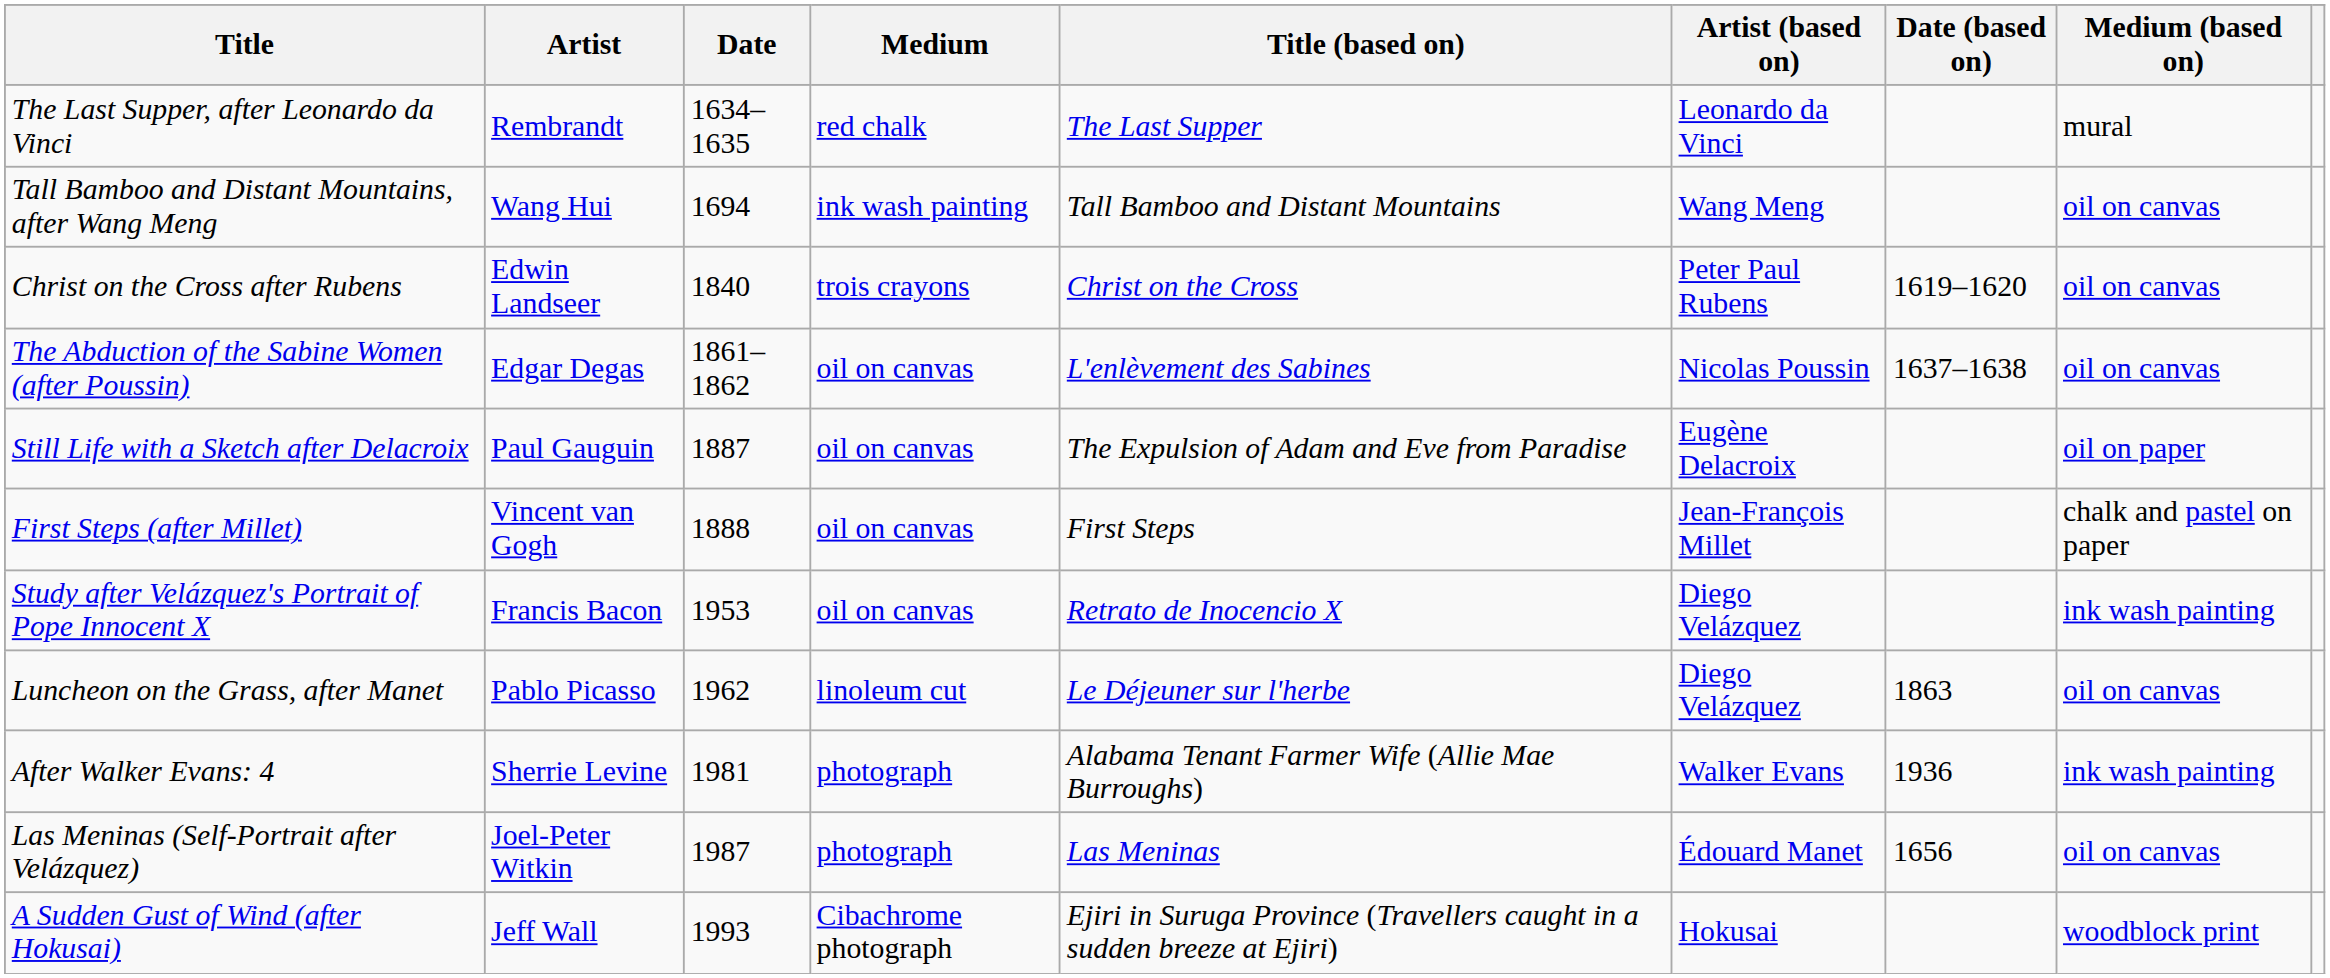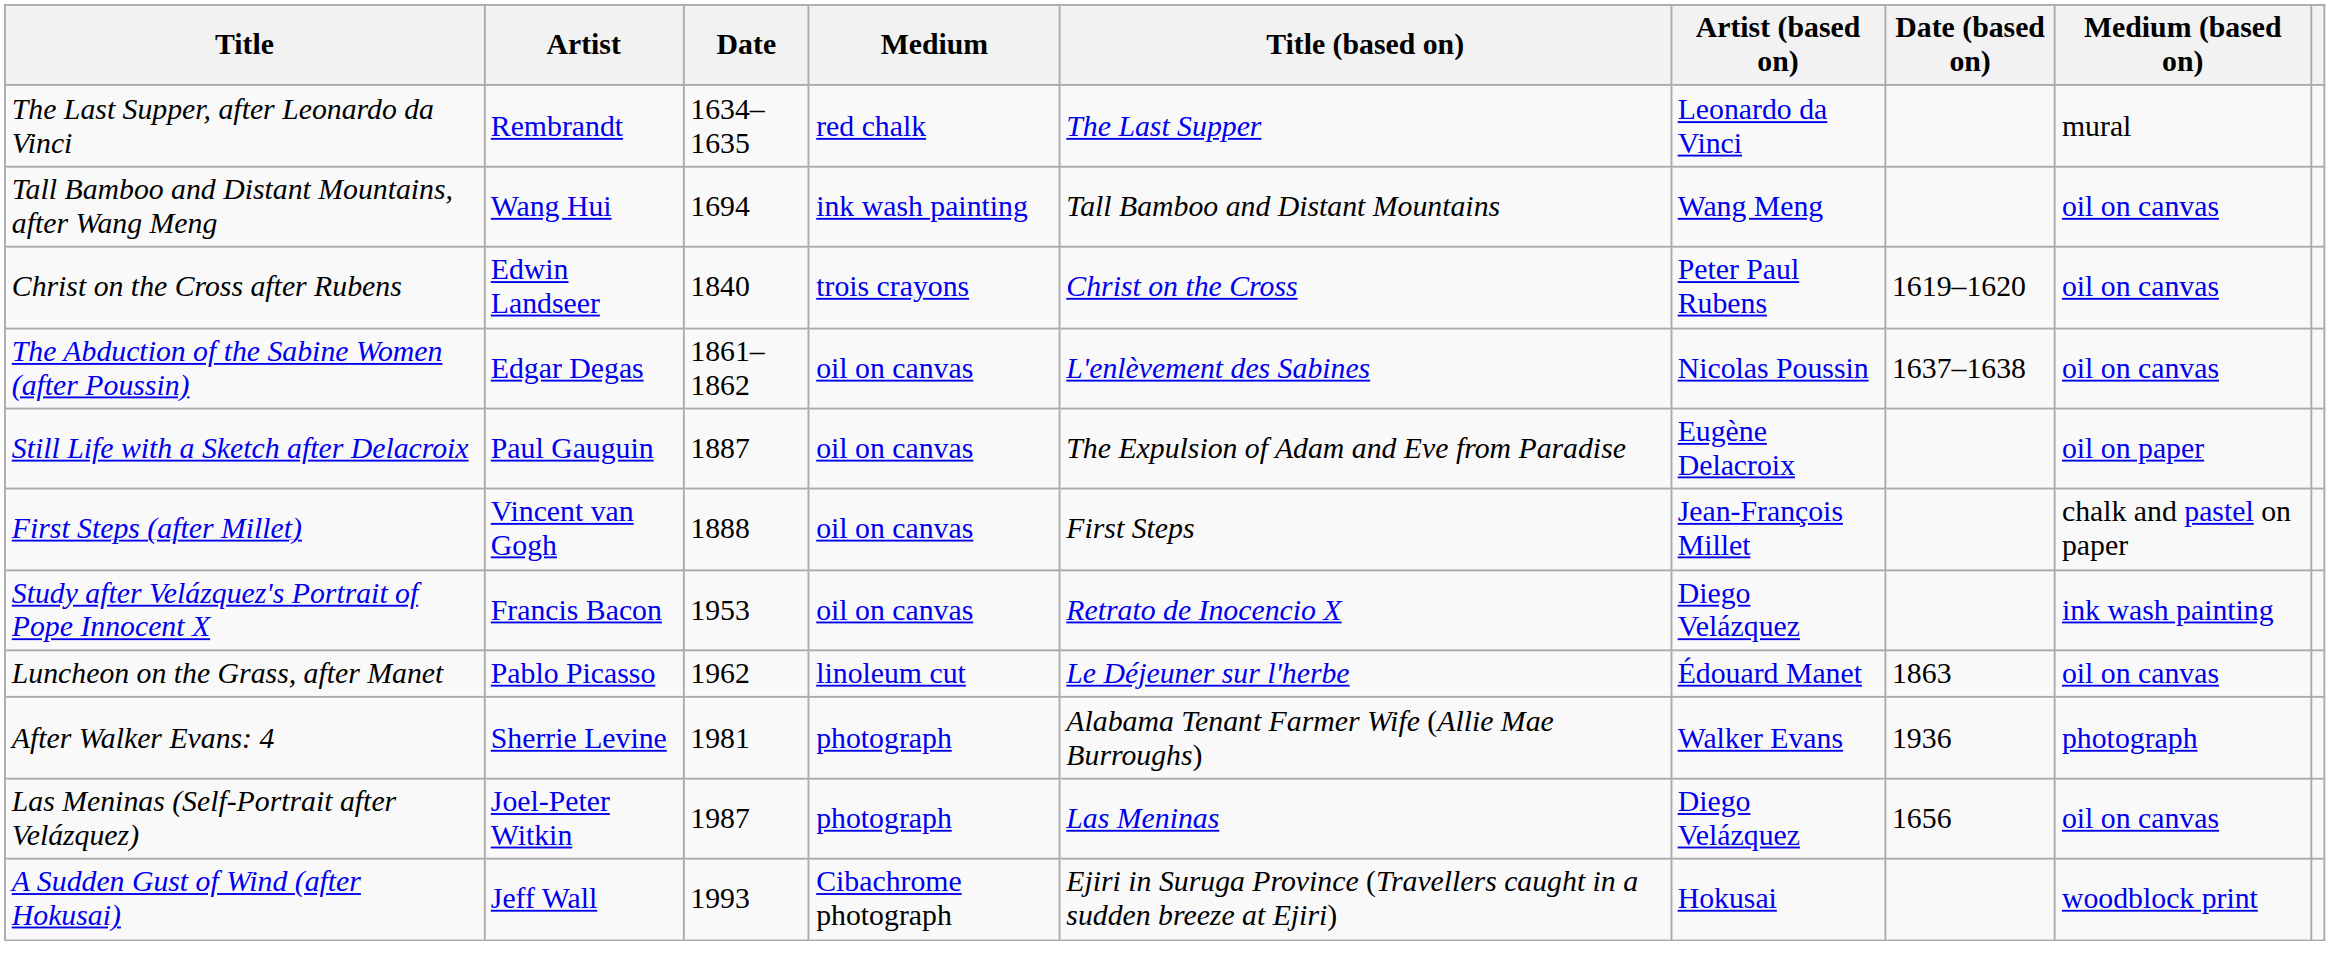Luncheon on the Grass, after Manet | Artist (based on): Diego Velázquez -> Édouard Manet
After Walker Evans: 4 | Medium (based on): ink wash painting -> photograph
Las Meninas (Self-Portrait after Velázquez) | Artist (based on): Édouard Manet -> Diego Velázquez
